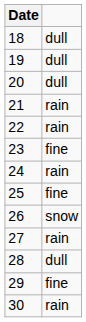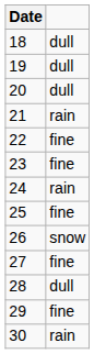22 | column 2: rain -> fine
27 | column 2: rain -> fine
